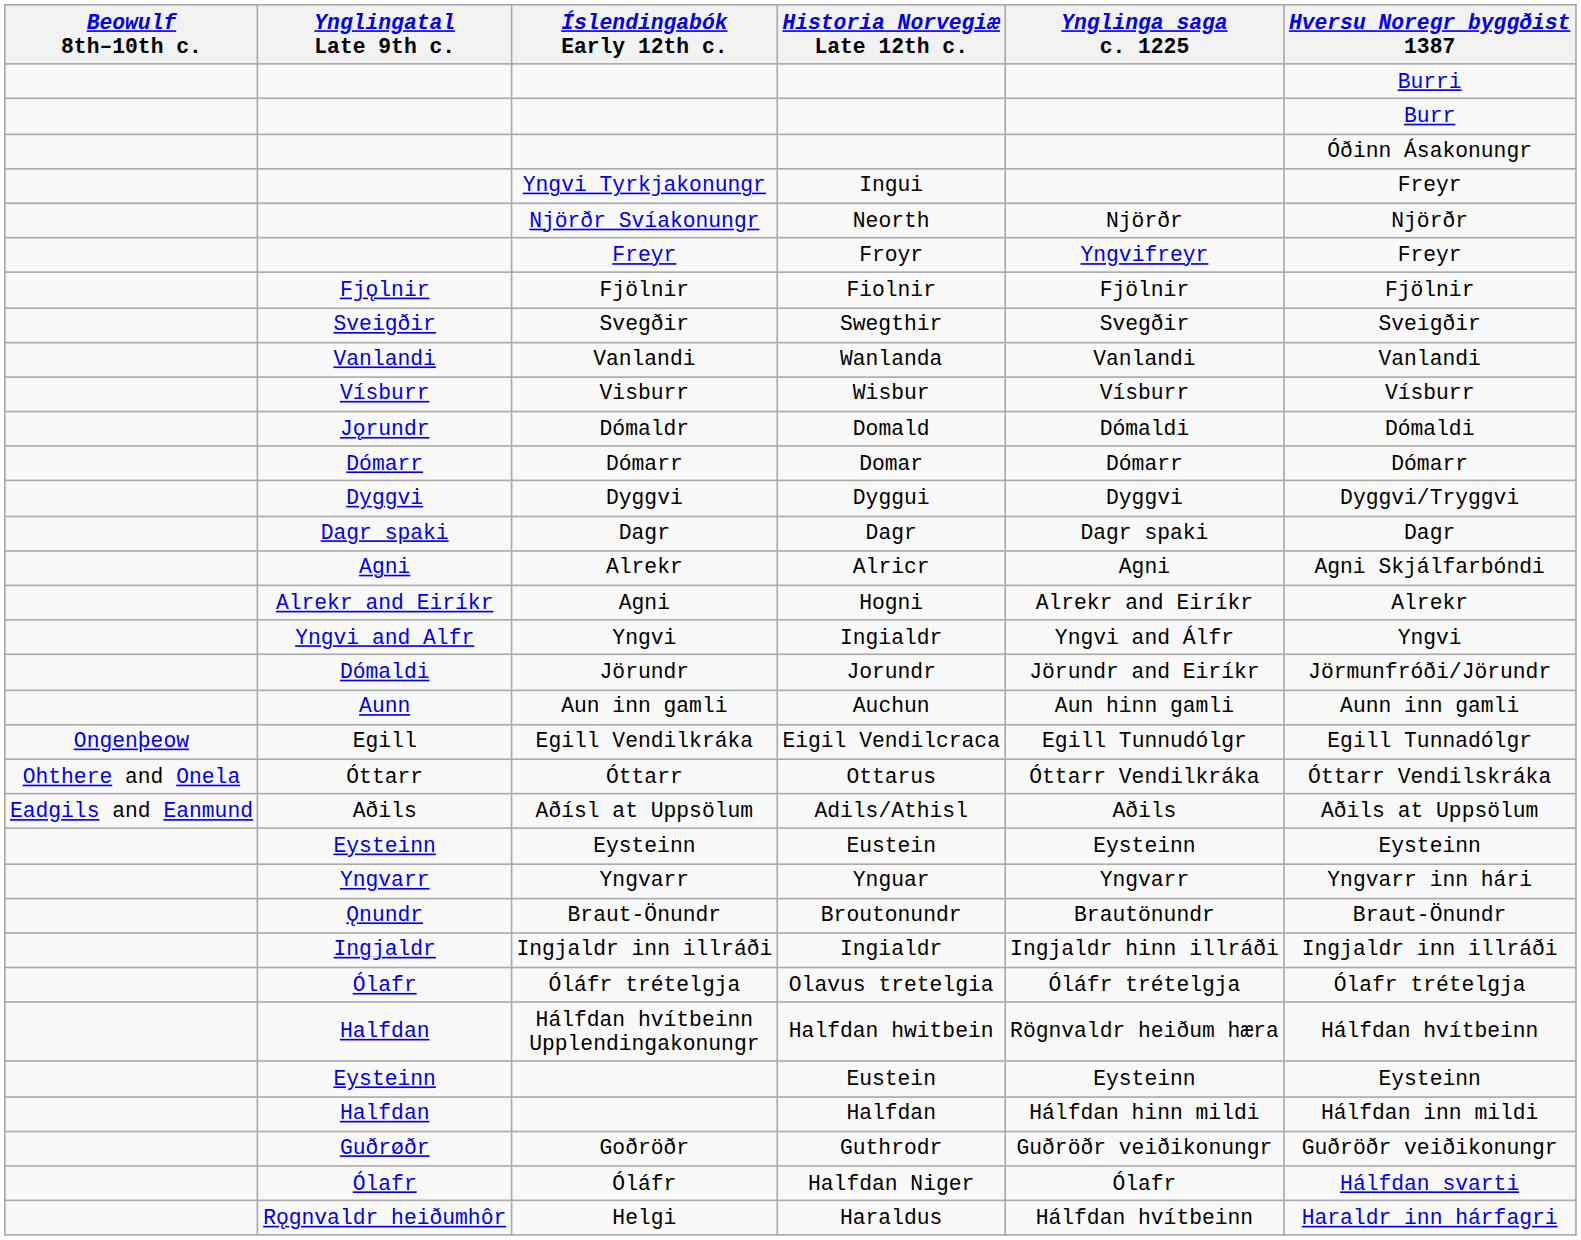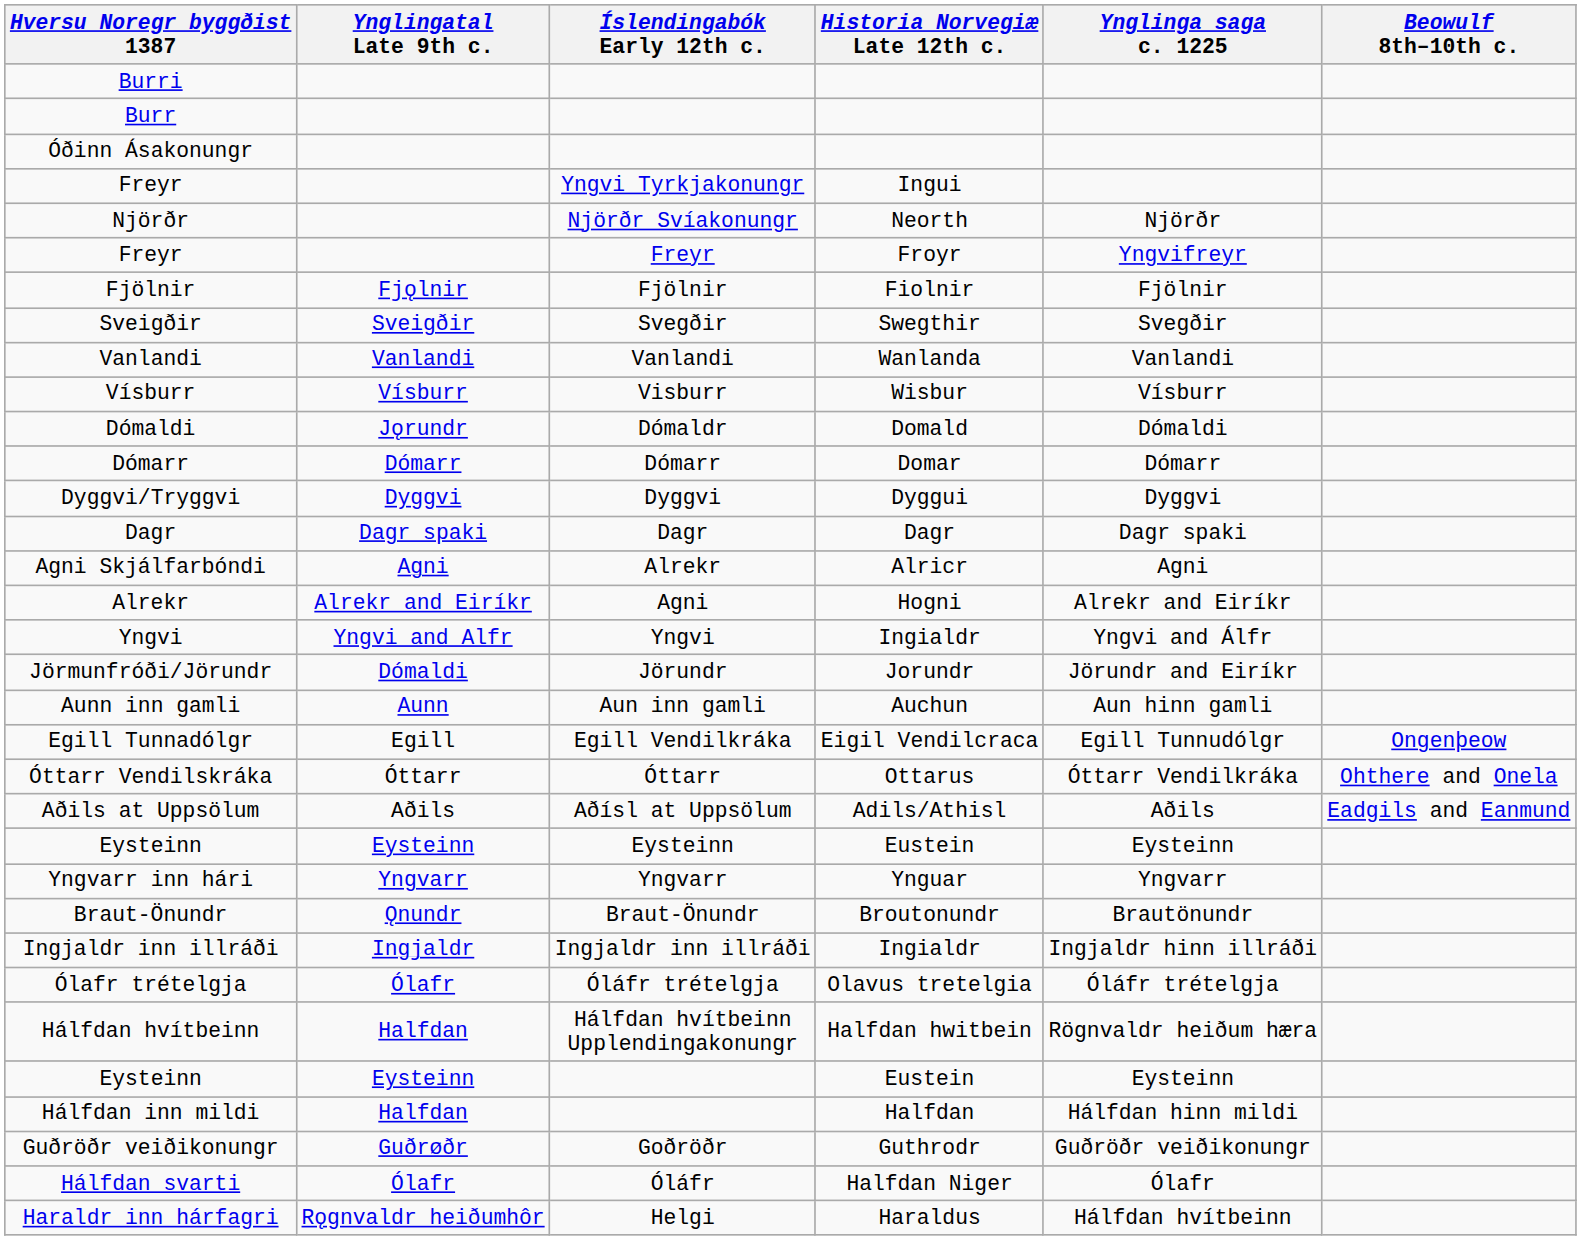columns swapped: Beowulf 8th–10th c. <-> Hversu Noregr byggðist 1387
